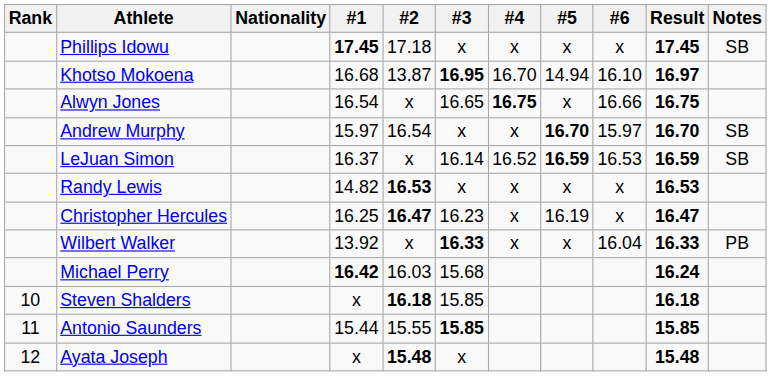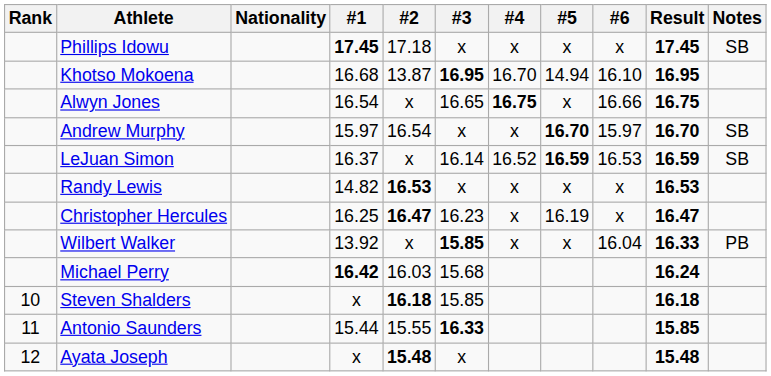Khotso Mokoena | Result: 16.97 -> 16.95
Wilbert Walker | #3: 16.33 -> 15.85
Antonio Saunders | #3: 15.85 -> 16.33
